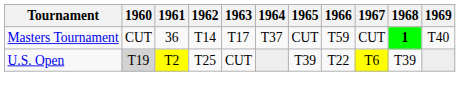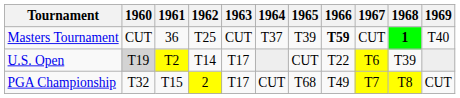Masters Tournament | 1962: T14 -> T25
Masters Tournament | 1963: T17 -> CUT
Masters Tournament | 1965: CUT -> T39
Masters Tournament | 1966: normal -> bold
U.S. Open | 1962: T25 -> T14
U.S. Open | 1963: CUT -> T17
U.S. Open | 1965: T39 -> CUT
+ row: PGA Championship | T32 | T15 | 2 | T17 | CUT | T68 | T49 | T7 | T8 | CUT
